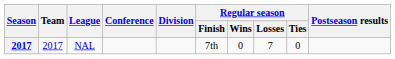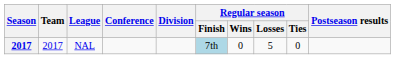NAL | Regular season / Finish: no background -> lightblue background
NAL | Regular season / Losses: 7 -> 5
